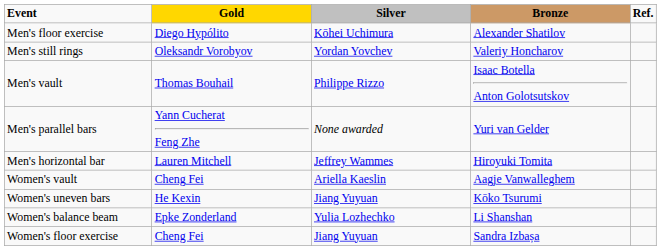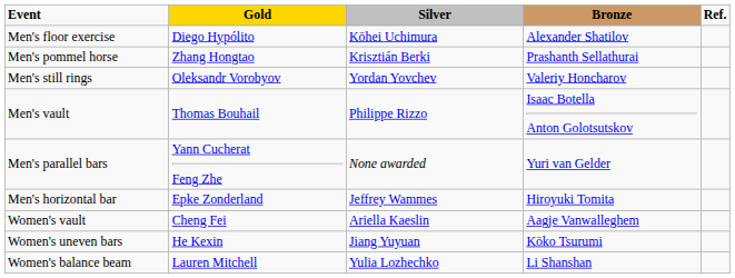+ row: Men's pommel horse | Zhang Hongtao | Krisztián Berki | Prashanth Sellathurai
Men's horizontal bar | Gold: Lauren Mitchell -> Epke Zonderland
Women's balance beam | Gold: Epke Zonderland -> Lauren Mitchell
- row: Women's floor exercise | Cheng Fei | Jiang Yuyuan | Sandra Izbașa
